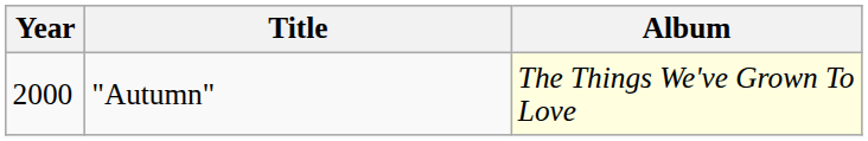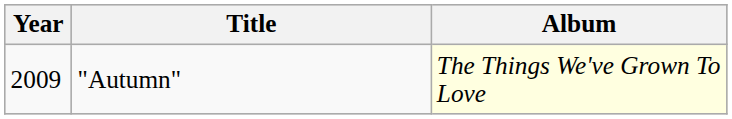"Autumn" | Year: 2000 -> 2009
